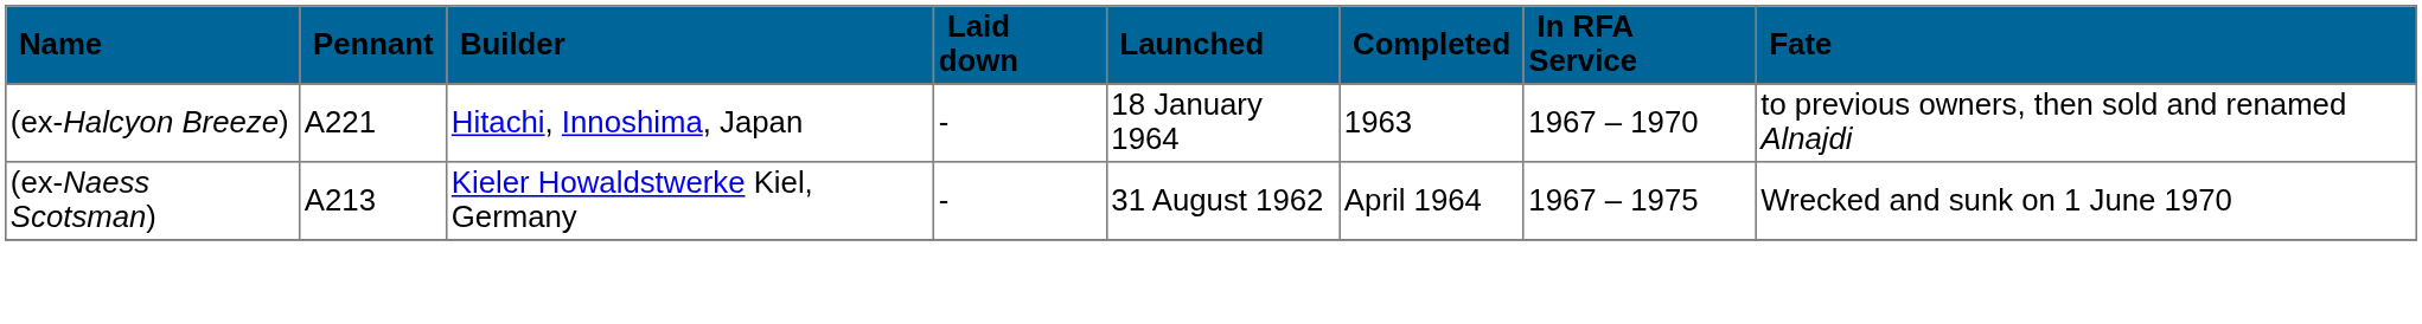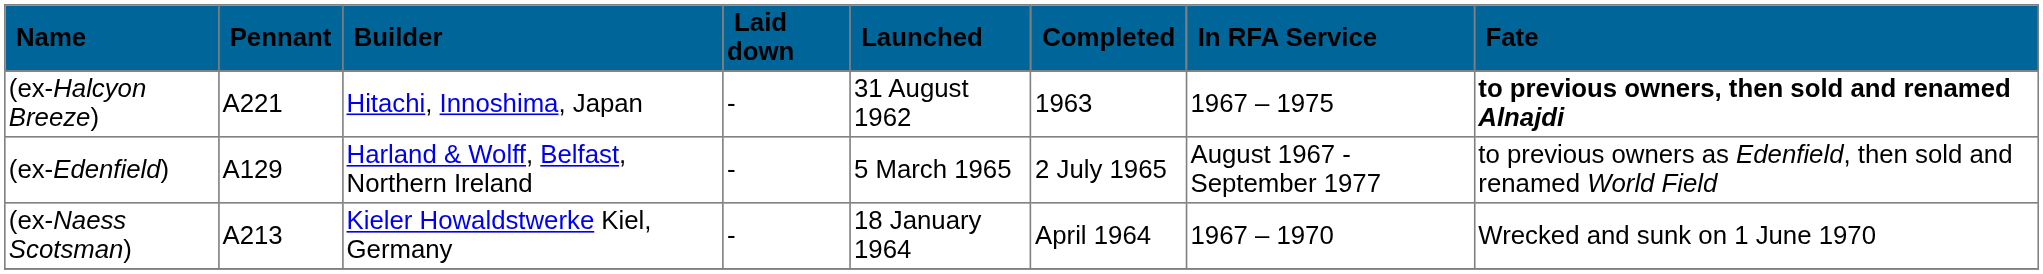(ex-Halcyon Breeze) | Launched: 18 January 1964 -> 31 August 1962
(ex-Halcyon Breeze) | In RFA Service: 1967 – 1970 -> 1967 – 1975
(ex-Halcyon Breeze) | Fate: normal -> bold
+ row: (ex-Edenfield) | A129 | Harland & Wolff, Belfast, Northern Ireland | - | 5 March 1965 | 2 July 1965 | August 1967 - September 1977 | to previous owners as Edenfield, then sold and renamed World Field
(ex-Naess Scotsman) | Launched: 31 August 1962 -> 18 January 1964
(ex-Naess Scotsman) | In RFA Service: 1967 – 1975 -> 1967 – 1970
